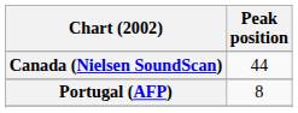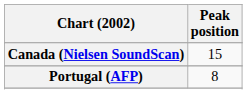Canada (Nielsen SoundScan) | Peak position: 44 -> 15
